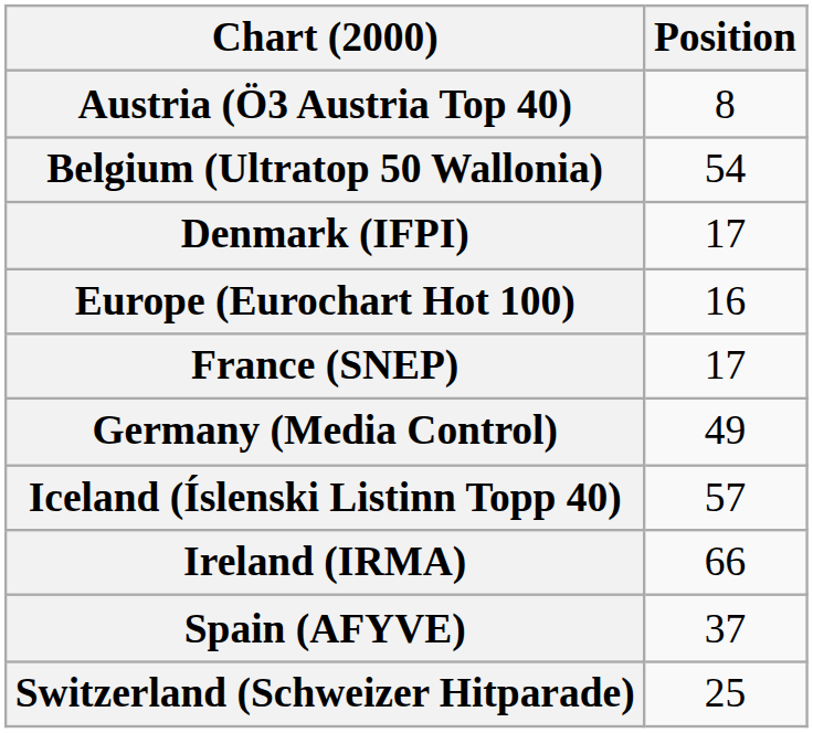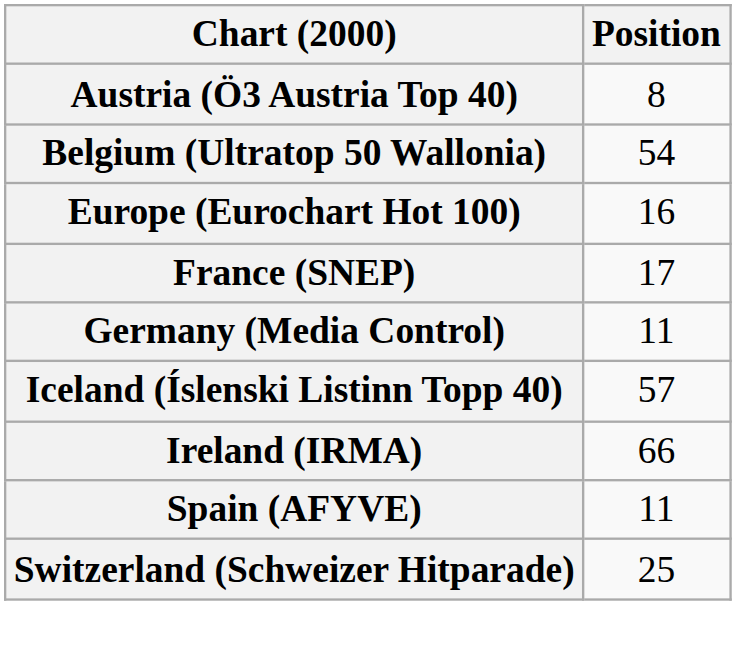- row: Denmark (IFPI) | 17
Germany (Media Control) | Position: 49 -> 11
Spain (AFYVE) | Position: 37 -> 11
